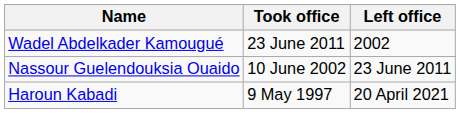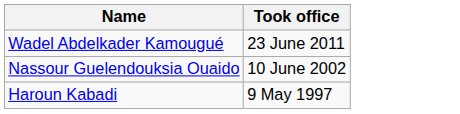- column: Left office | 2002 | 23 June 2011 | 20 April 2021
